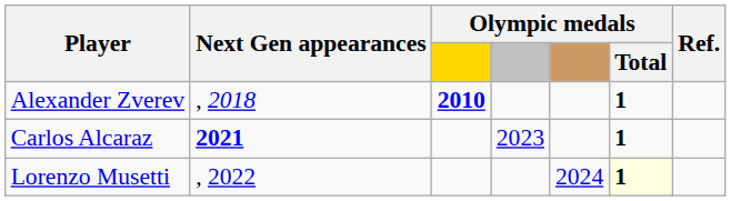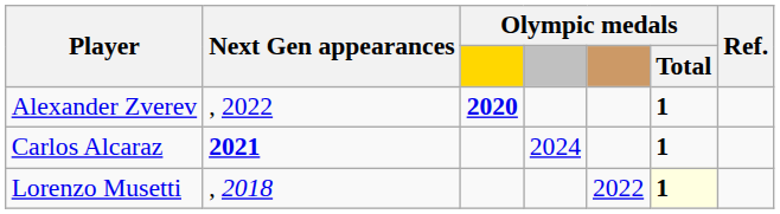Alexander Zverev | Next Gen appearances: , 2018 -> , 2022
Alexander Zverev | column 3: 2010 -> 2020
Carlos Alcaraz | column 4: 2023 -> 2024
Lorenzo Musetti | Next Gen appearances: , 2022 -> , 2018
Lorenzo Musetti | column 5: 2024 -> 2022
